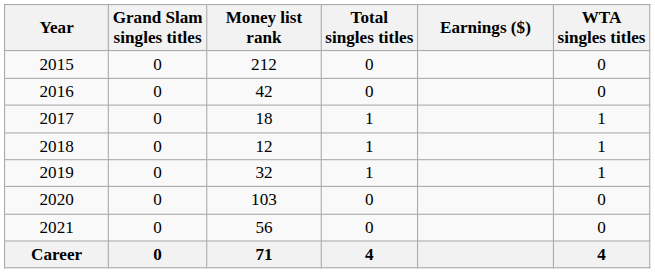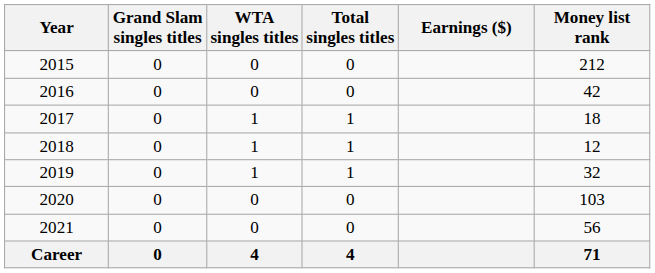columns swapped: WTA singles titles <-> Money list rank
